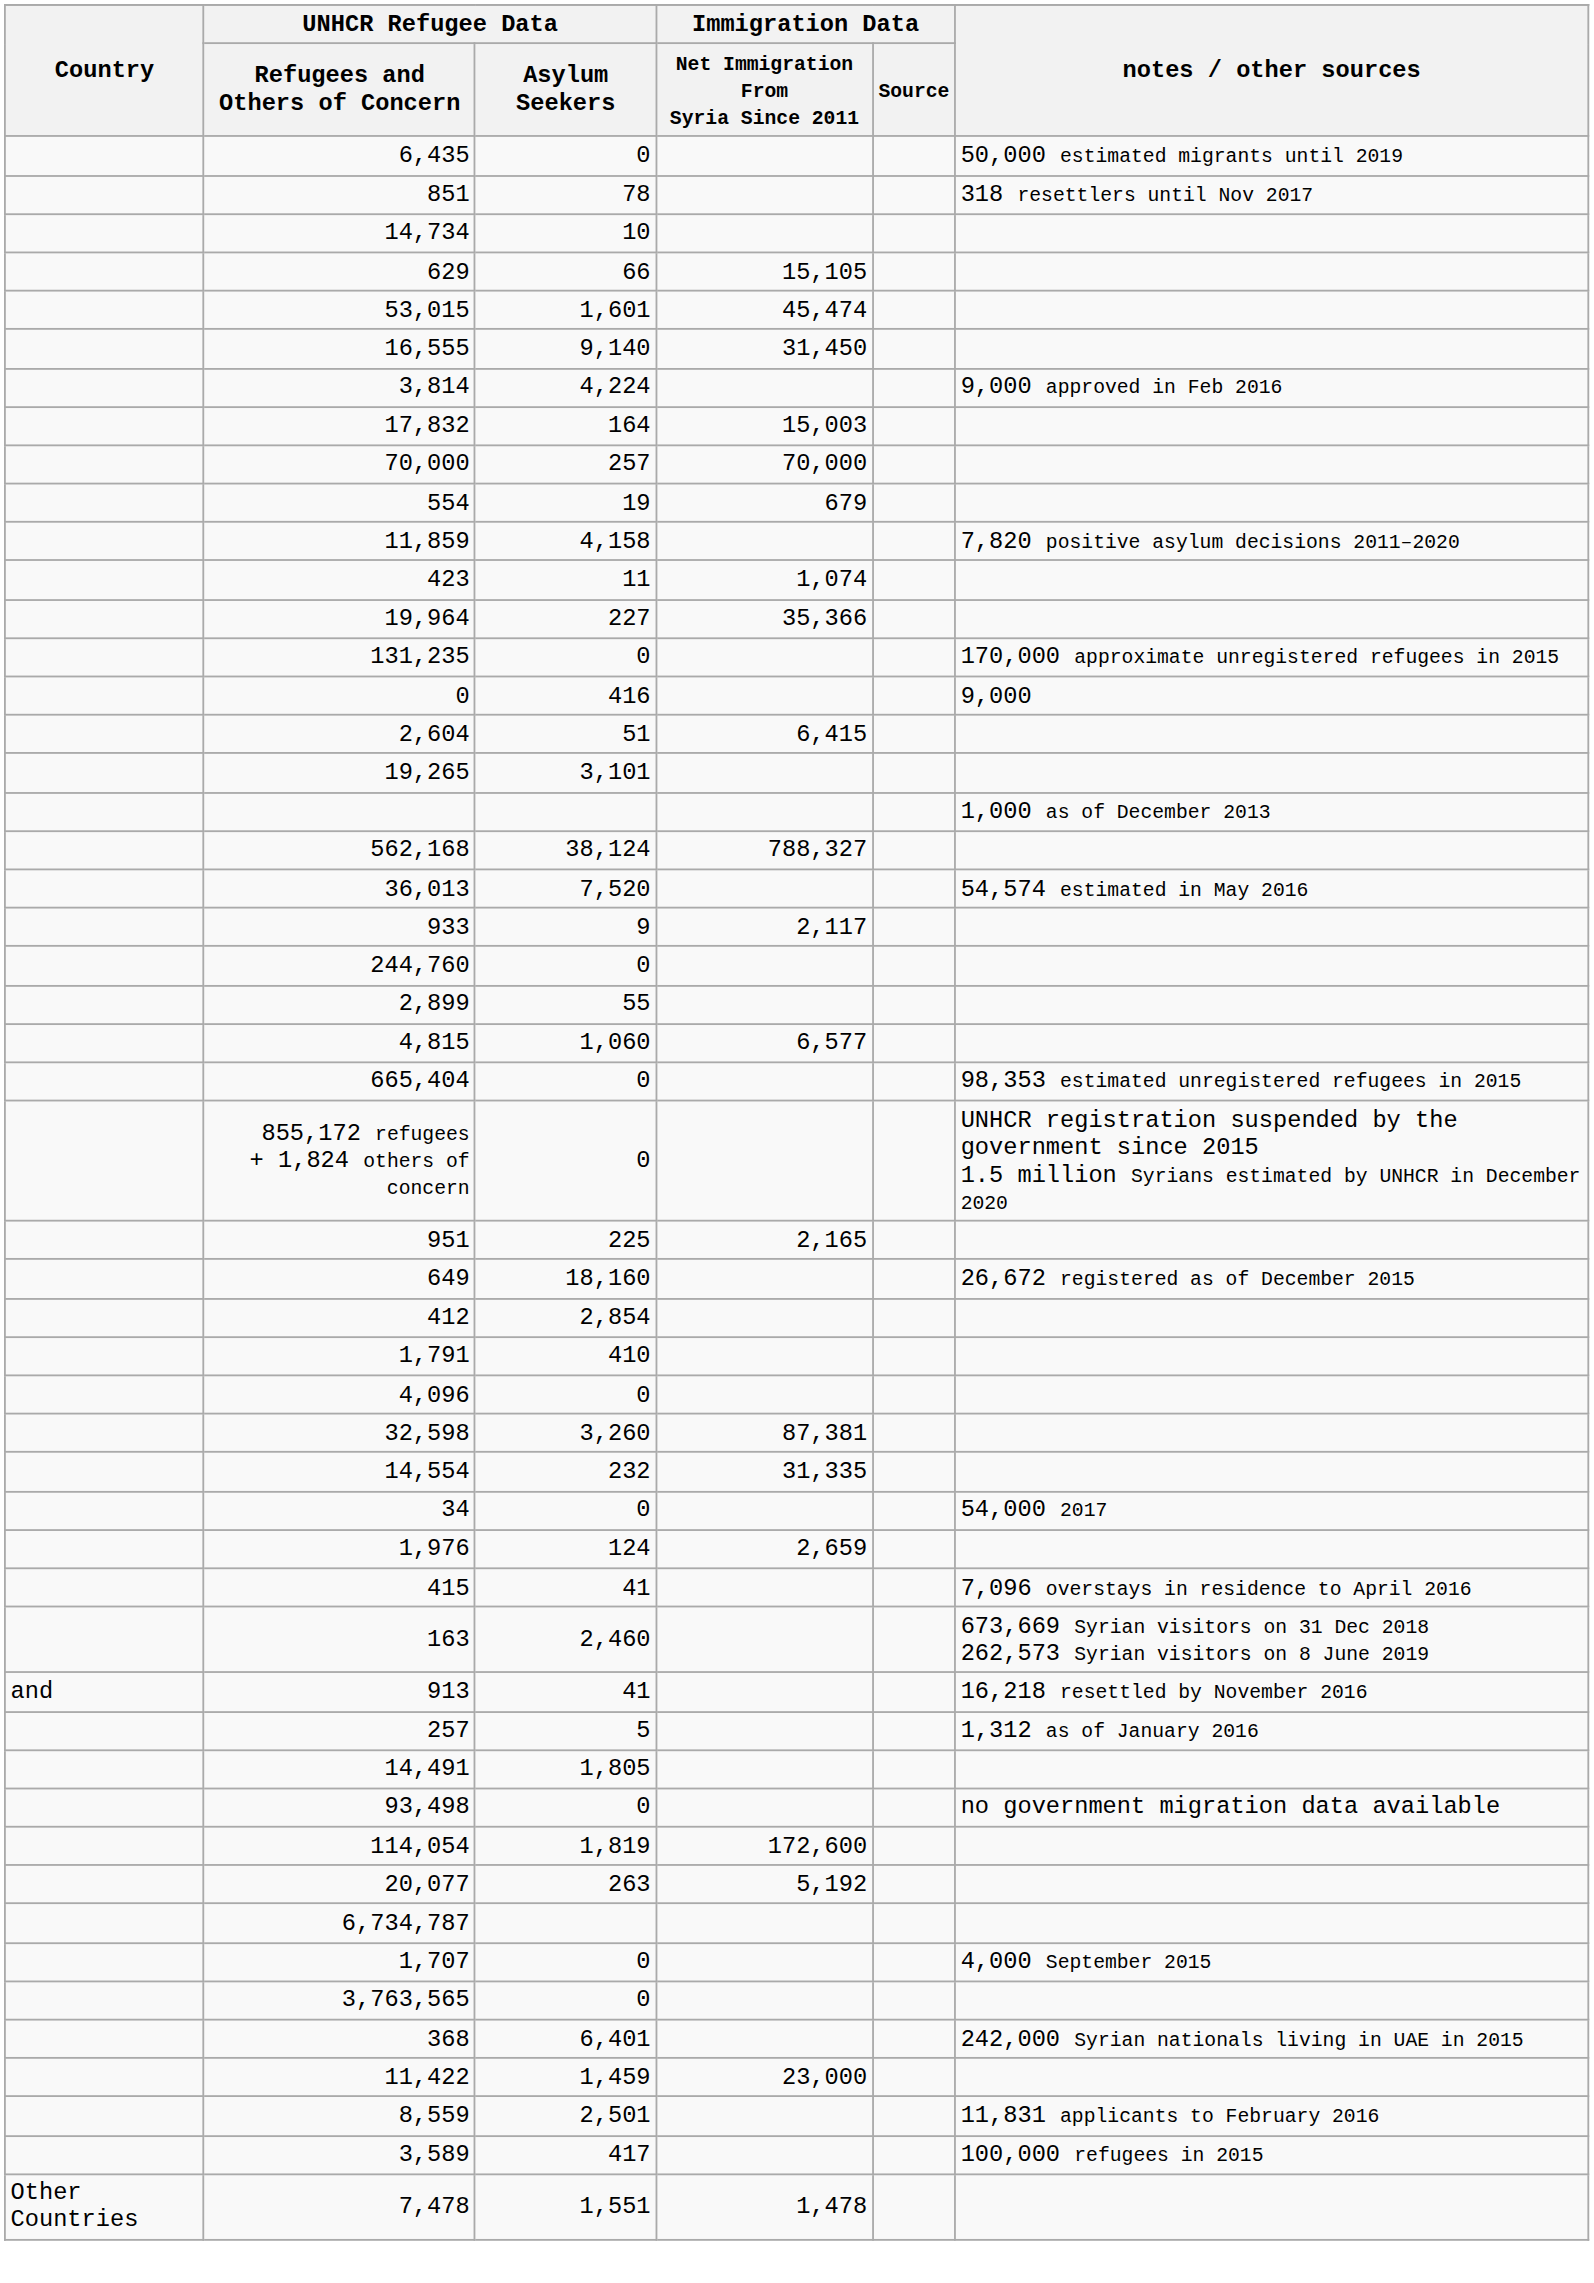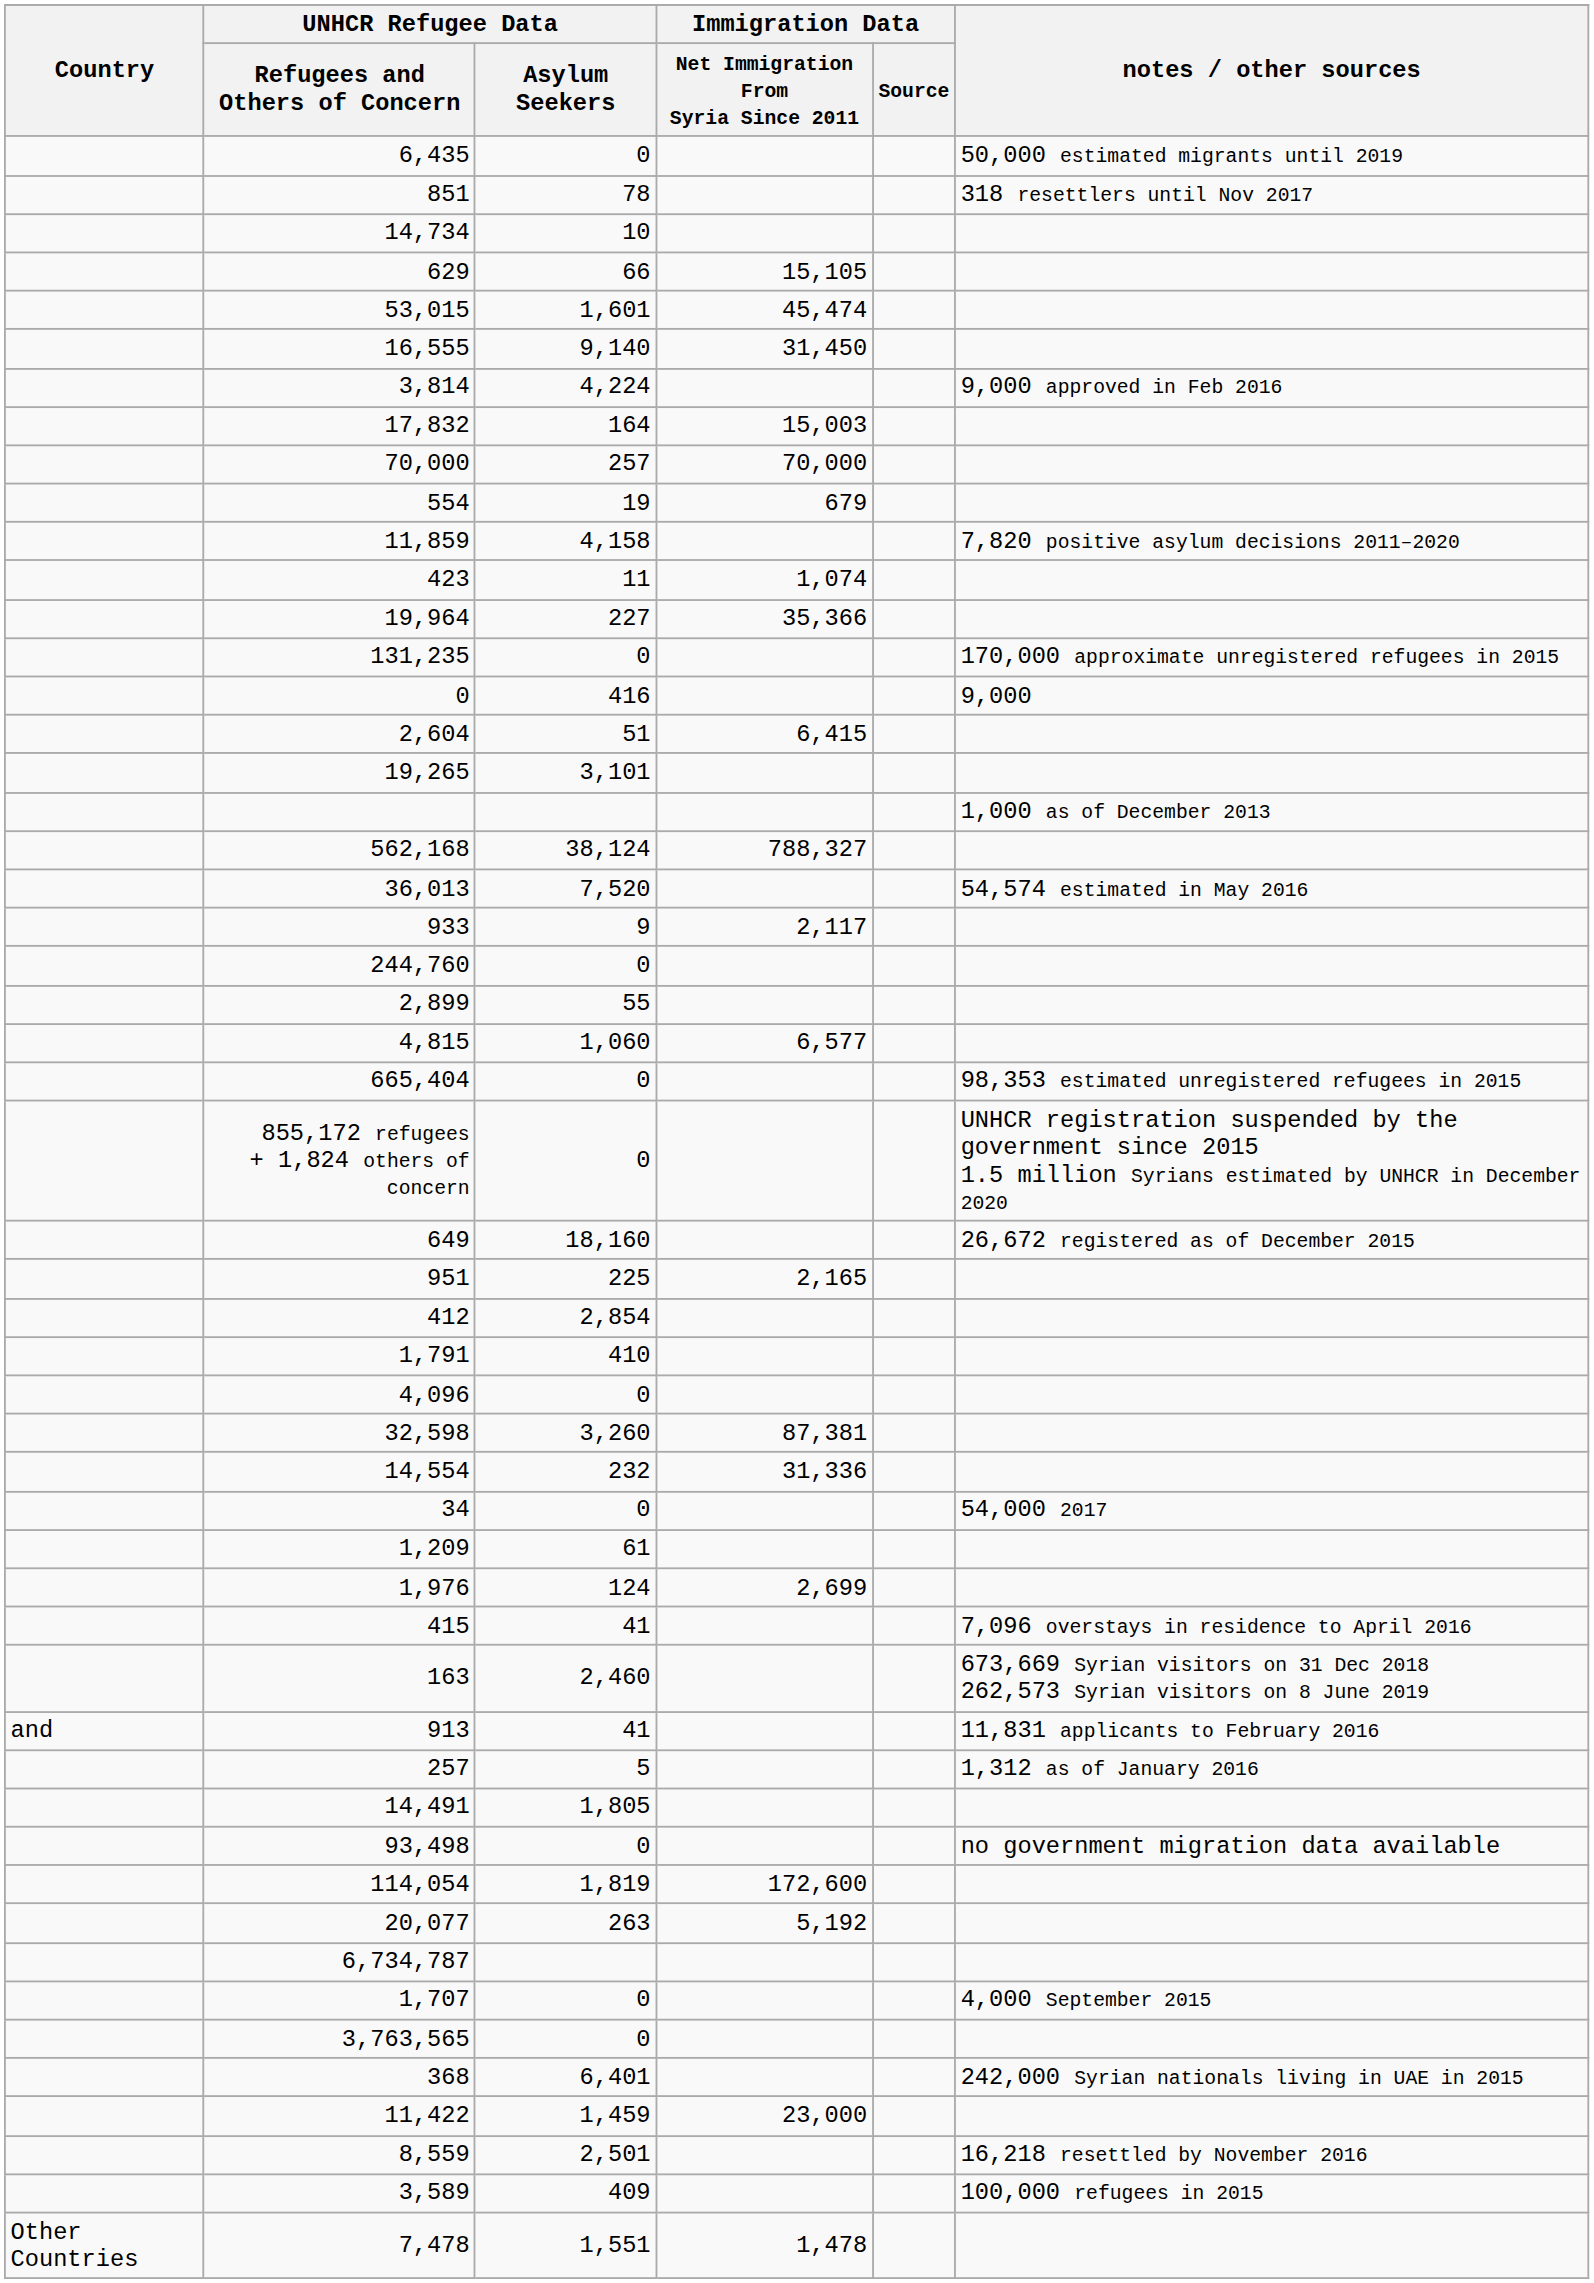rows swapped: 649 <-> 951
14,554 | Immigration Data / Net Immigration From Syria Since 2011: 31,335 -> 31,336
+ row: 1,209 | 61
1,976 | Immigration Data / Net Immigration From Syria Since 2011: 2,659 -> 2,699
913 | notes / other sources: 16,218 resettled by November 2016 -> 11,831 applicants to February 2016
8,559 | notes / other sources: 11,831 applicants to February 2016 -> 16,218 resettled by November 2016
3,589 | UNHCR Refugee Data / Asylum Seekers: 417 -> 409
